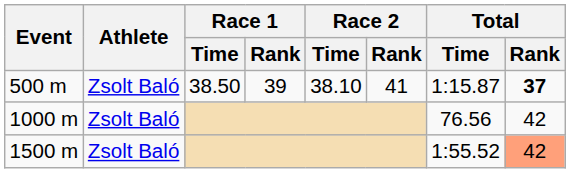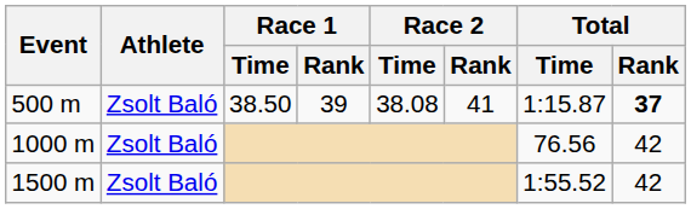500 m | Race 2 / Time: 38.10 -> 38.08
1500 m | Total / Rank: lightsalmon background -> no background
